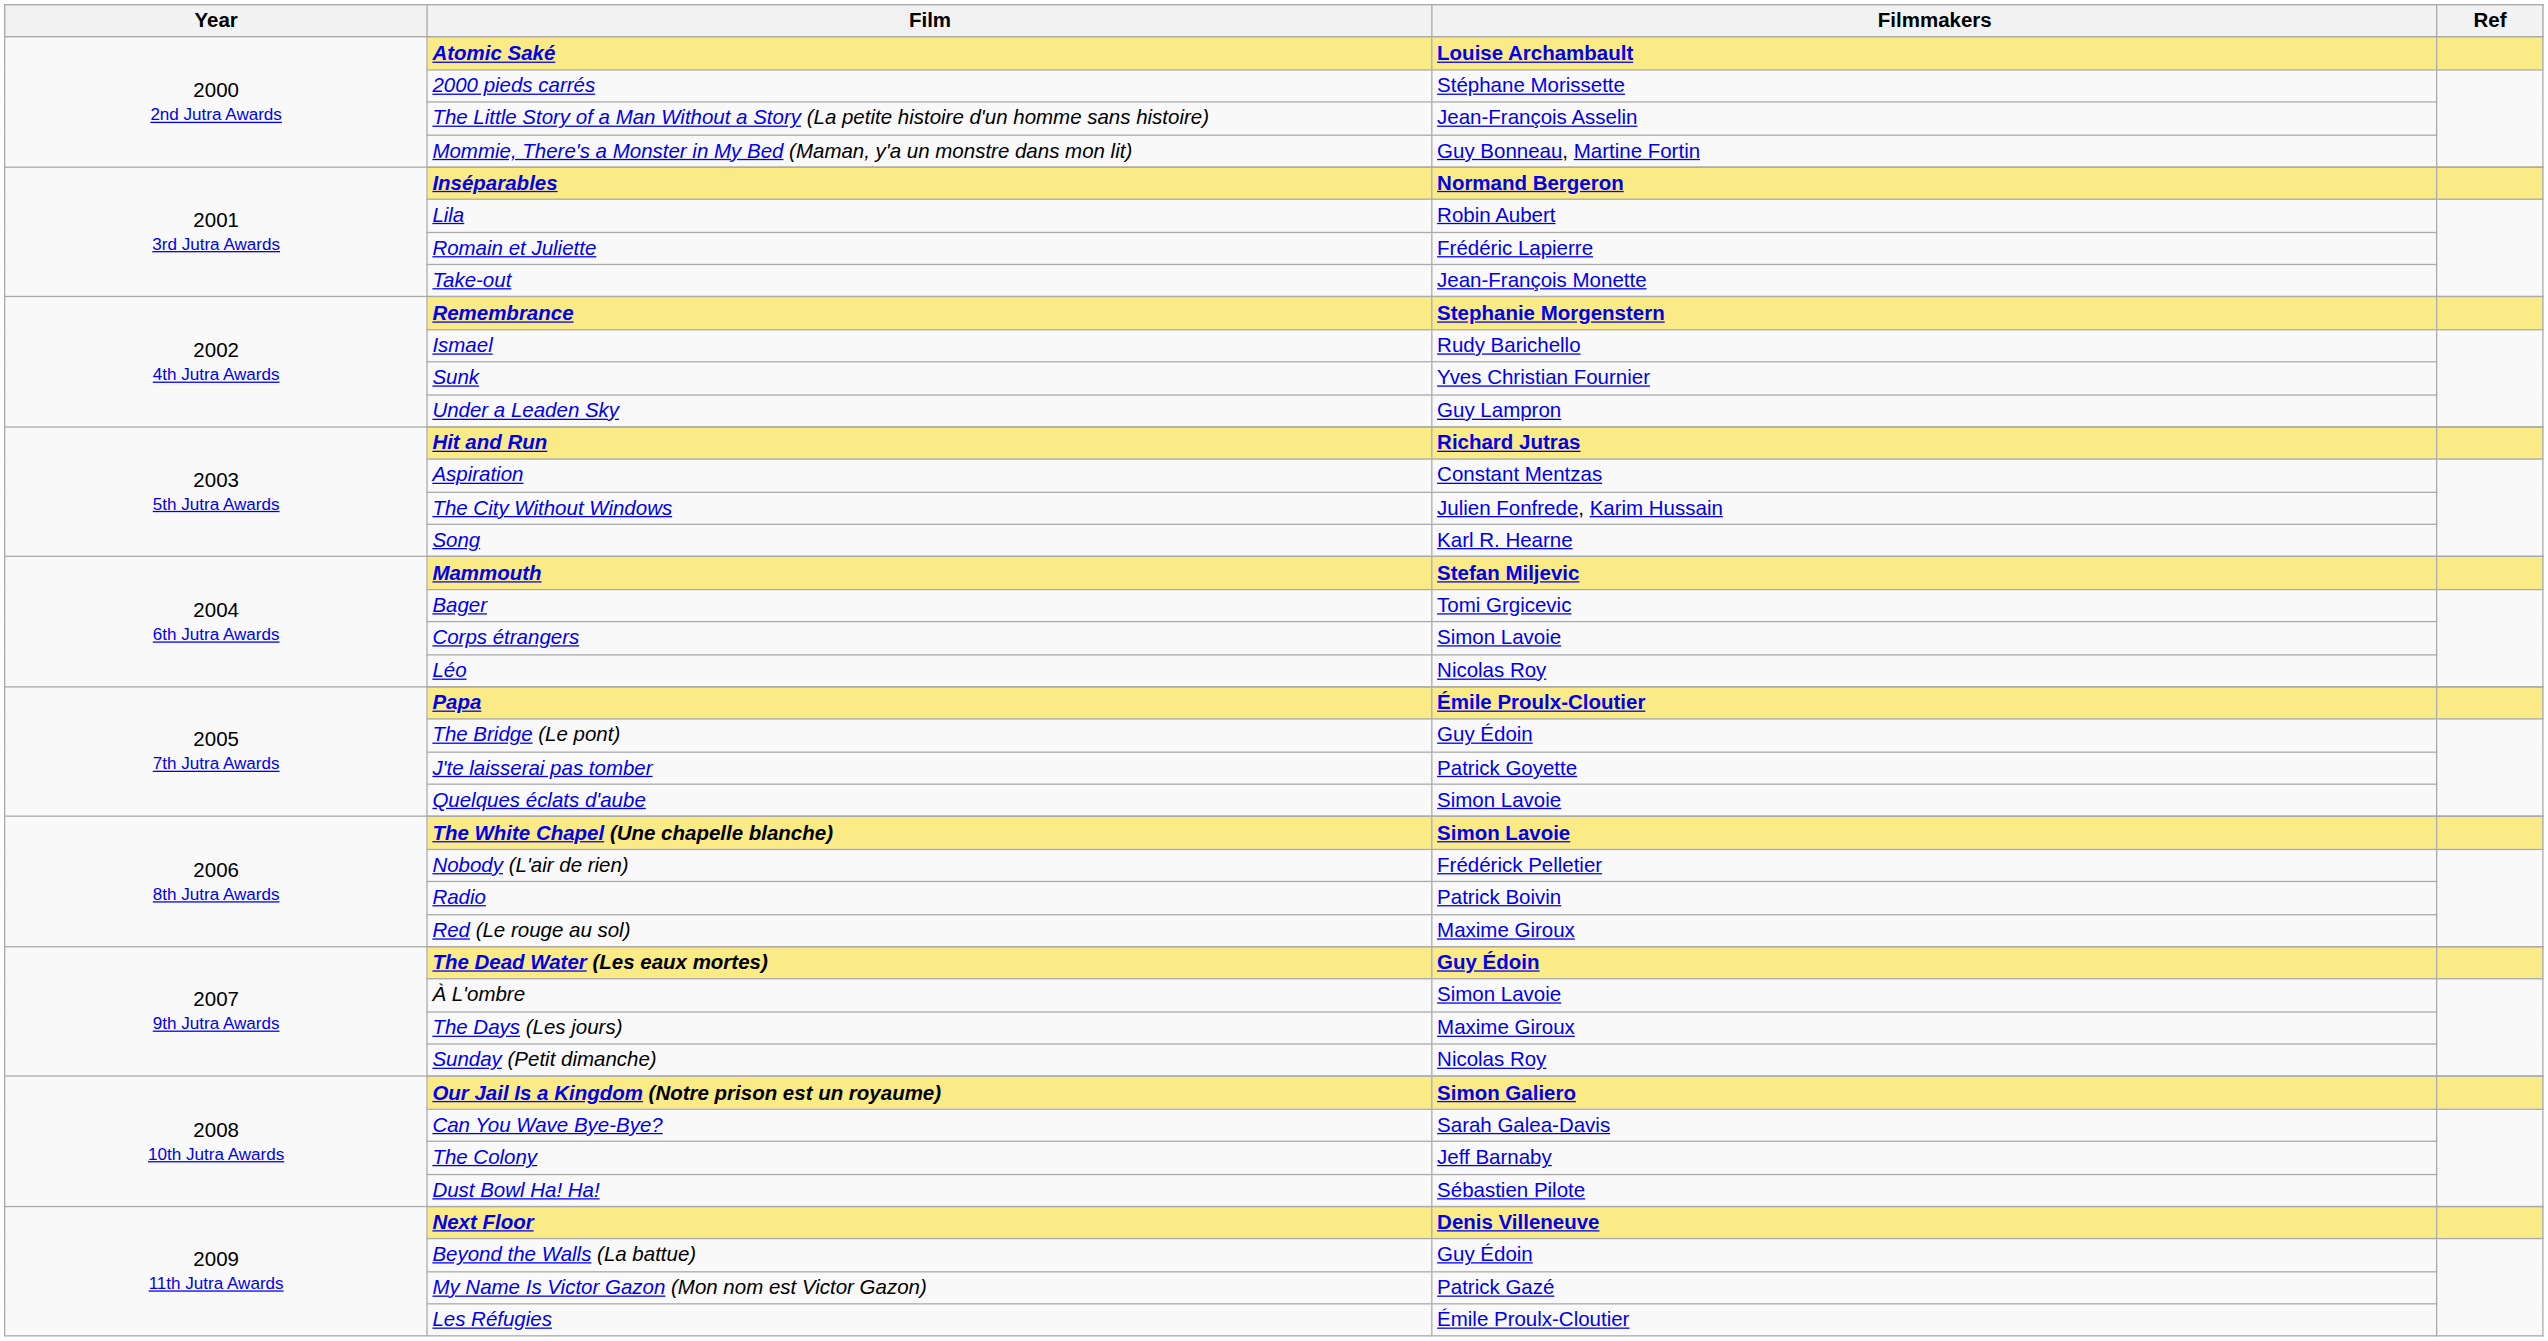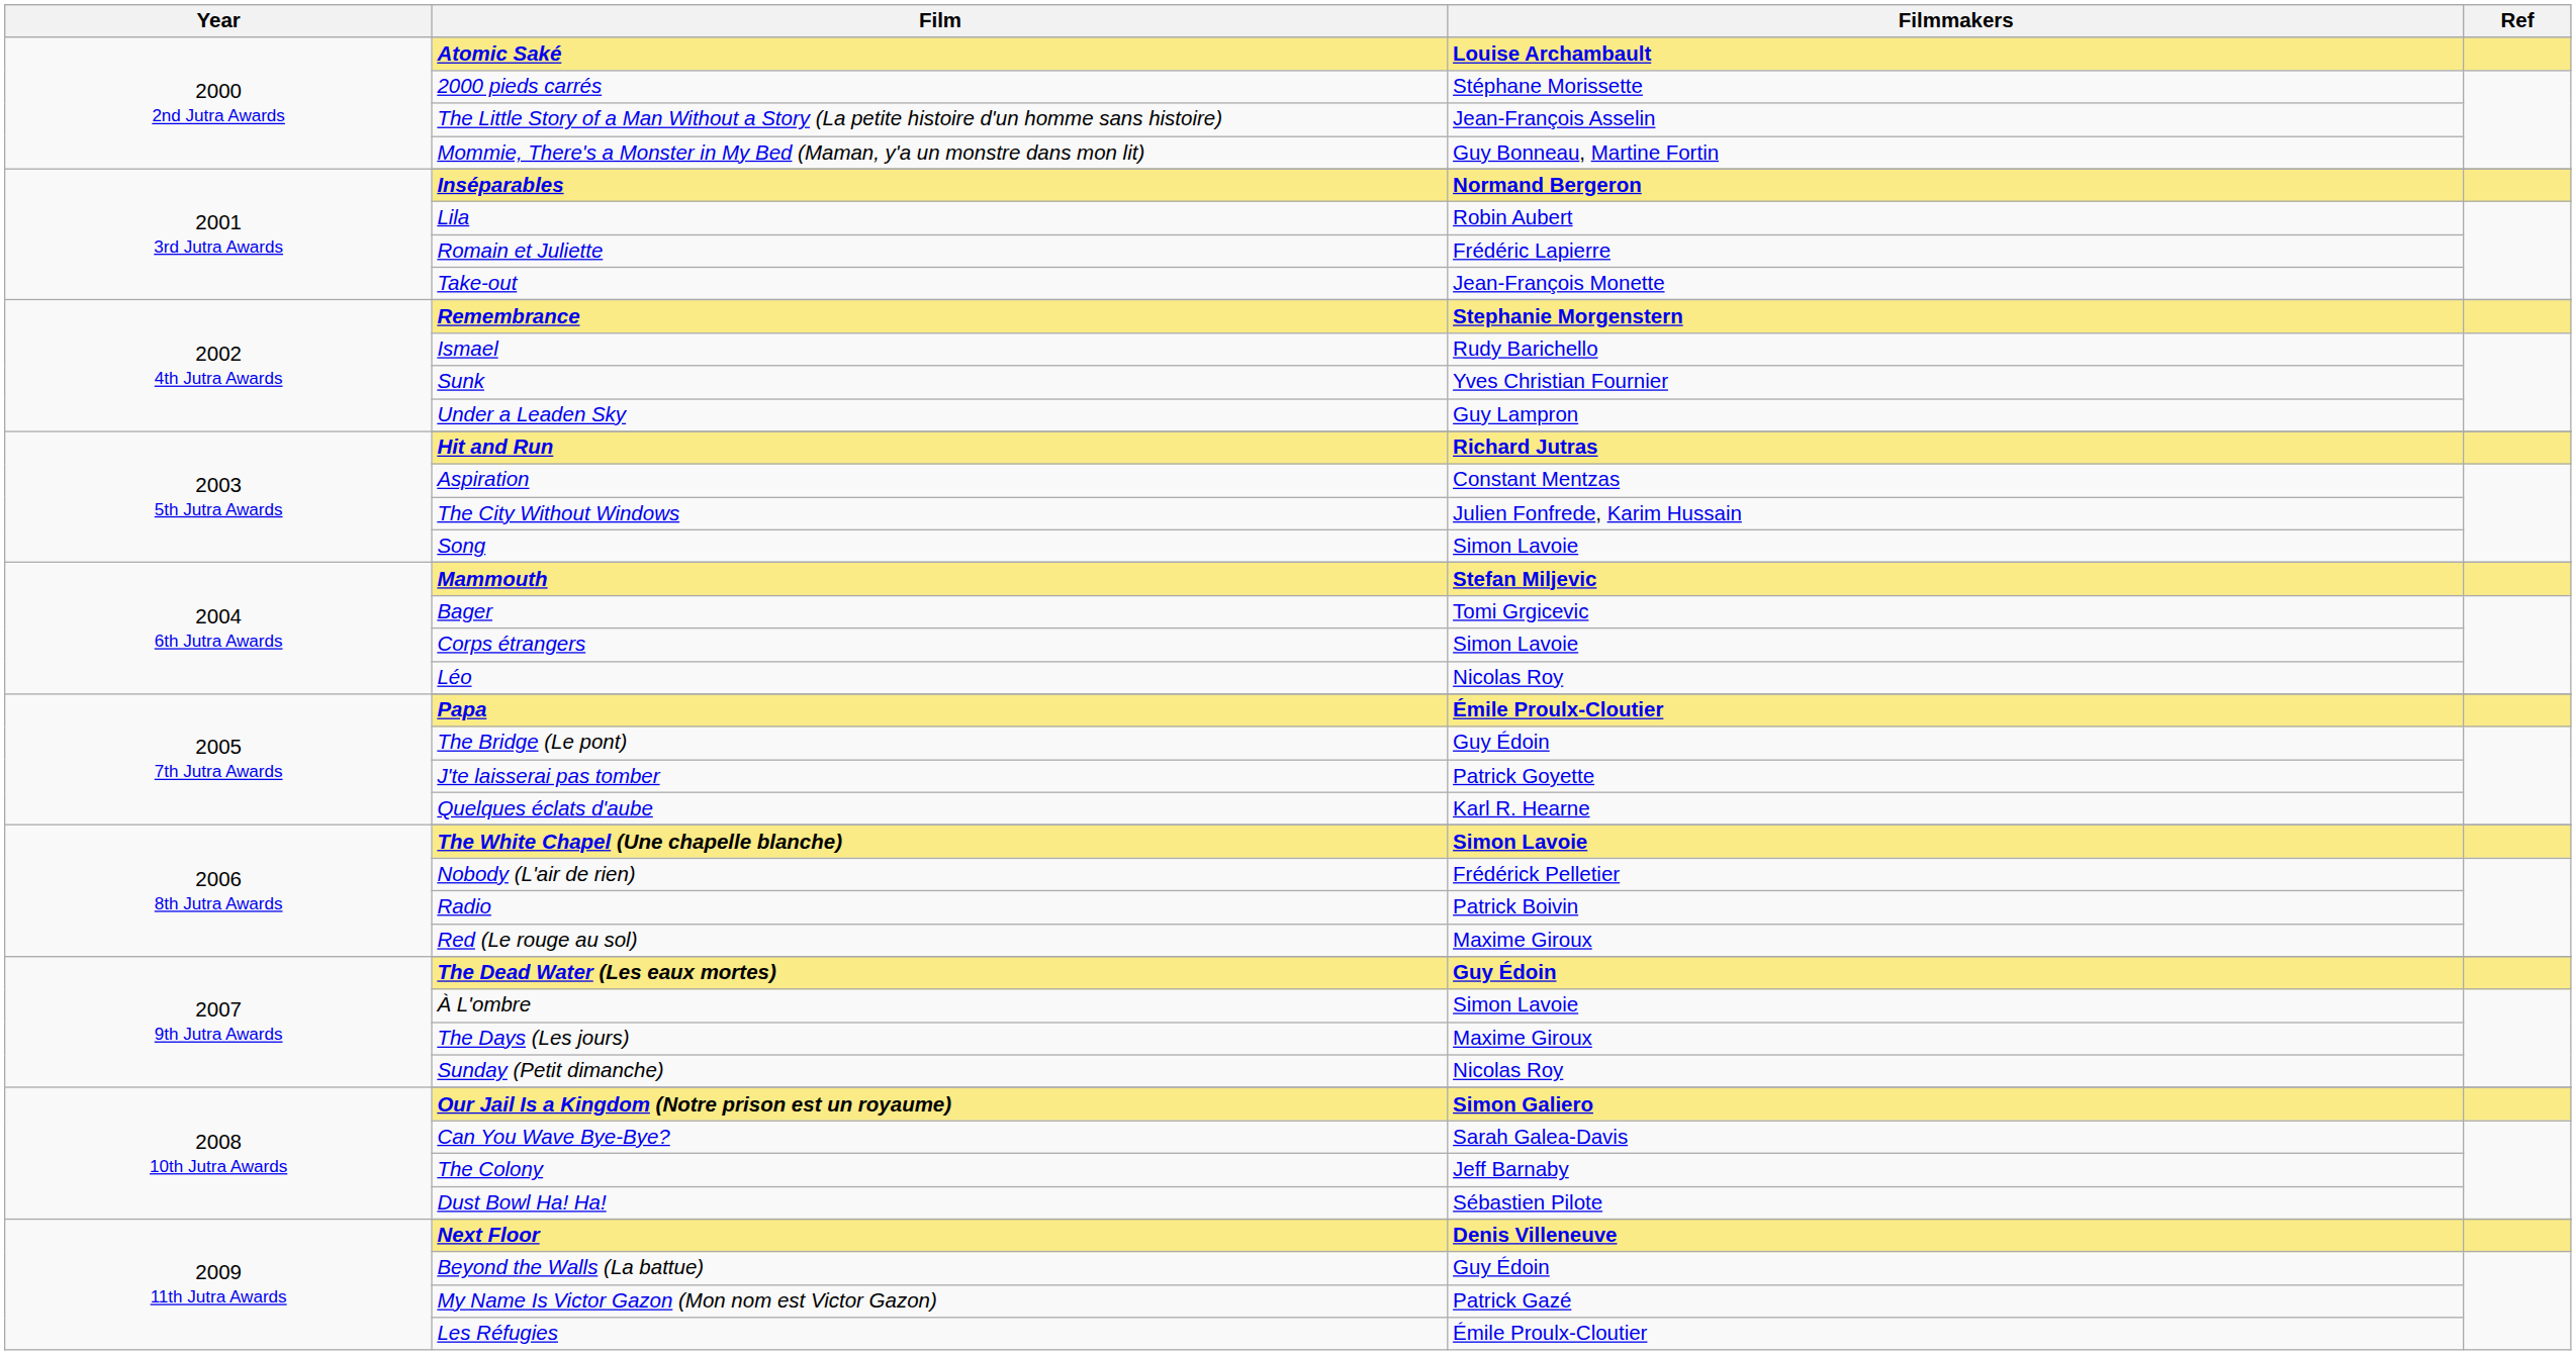Song | Filmmakers: Karl R. Hearne -> Simon Lavoie
Quelques éclats d'aube | Filmmakers: Simon Lavoie -> Karl R. Hearne
